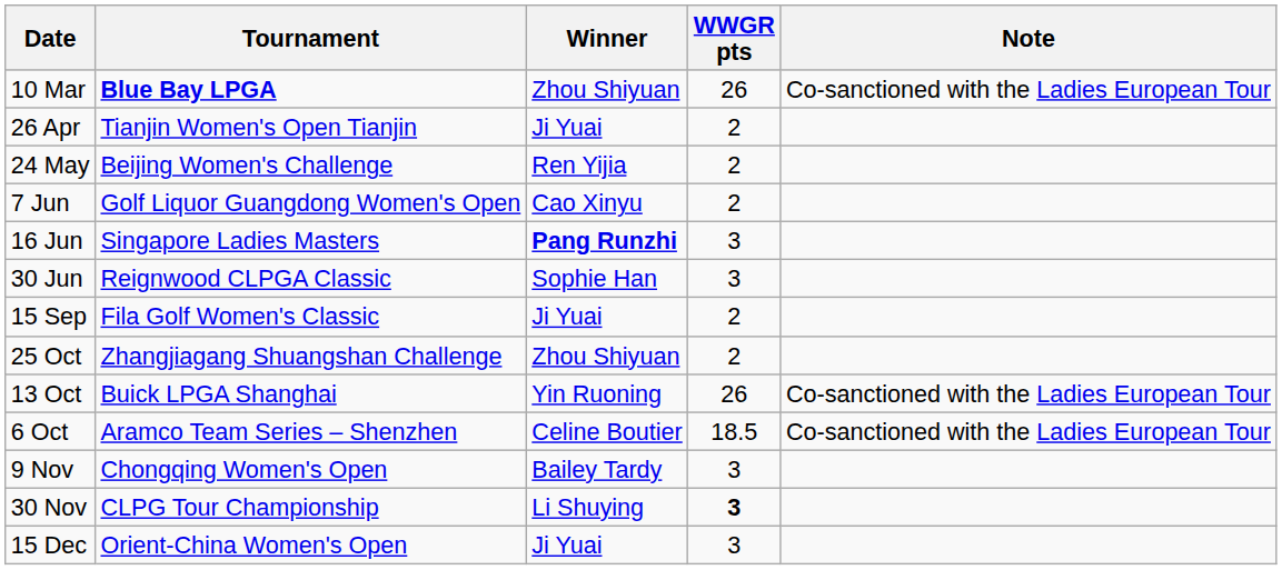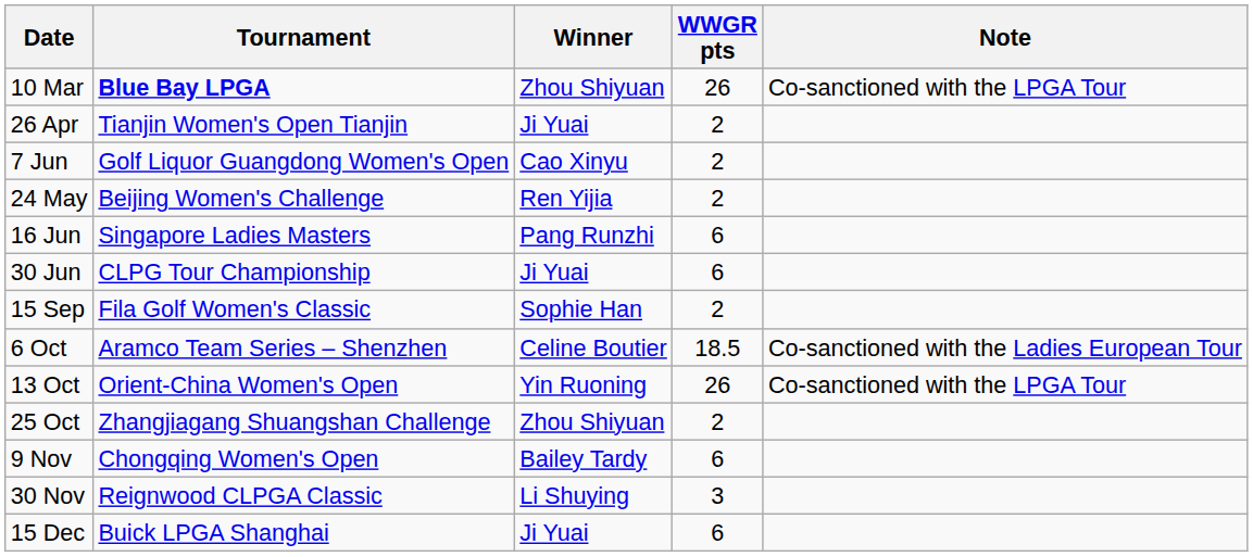10 Mar | Note: Co-sanctioned with the Ladies European Tour -> Co-sanctioned with the LPGA Tour
rows swapped: 24 May <-> 7 Jun
16 Jun | Winner: bold -> normal
16 Jun | WWGR pts: 3 -> 6
30 Jun | Tournament: Reignwood CLPGA Classic -> CLPG Tour Championship
30 Jun | Winner: Sophie Han -> Ji Yuai
30 Jun | WWGR pts: 3 -> 6
15 Sep | Winner: Ji Yuai -> Sophie Han
rows swapped: 6 Oct <-> 25 Oct
13 Oct | Tournament: Buick LPGA Shanghai -> Orient-China Women's Open
13 Oct | Note: Co-sanctioned with the Ladies European Tour -> Co-sanctioned with the LPGA Tour
9 Nov | WWGR pts: 3 -> 6
30 Nov | Tournament: CLPG Tour Championship -> Reignwood CLPGA Classic
30 Nov | WWGR pts: bold -> normal
15 Dec | Tournament: Orient-China Women's Open -> Buick LPGA Shanghai
15 Dec | WWGR pts: 3 -> 6
